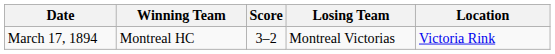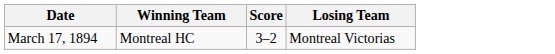- column: Location | Victoria Rink
